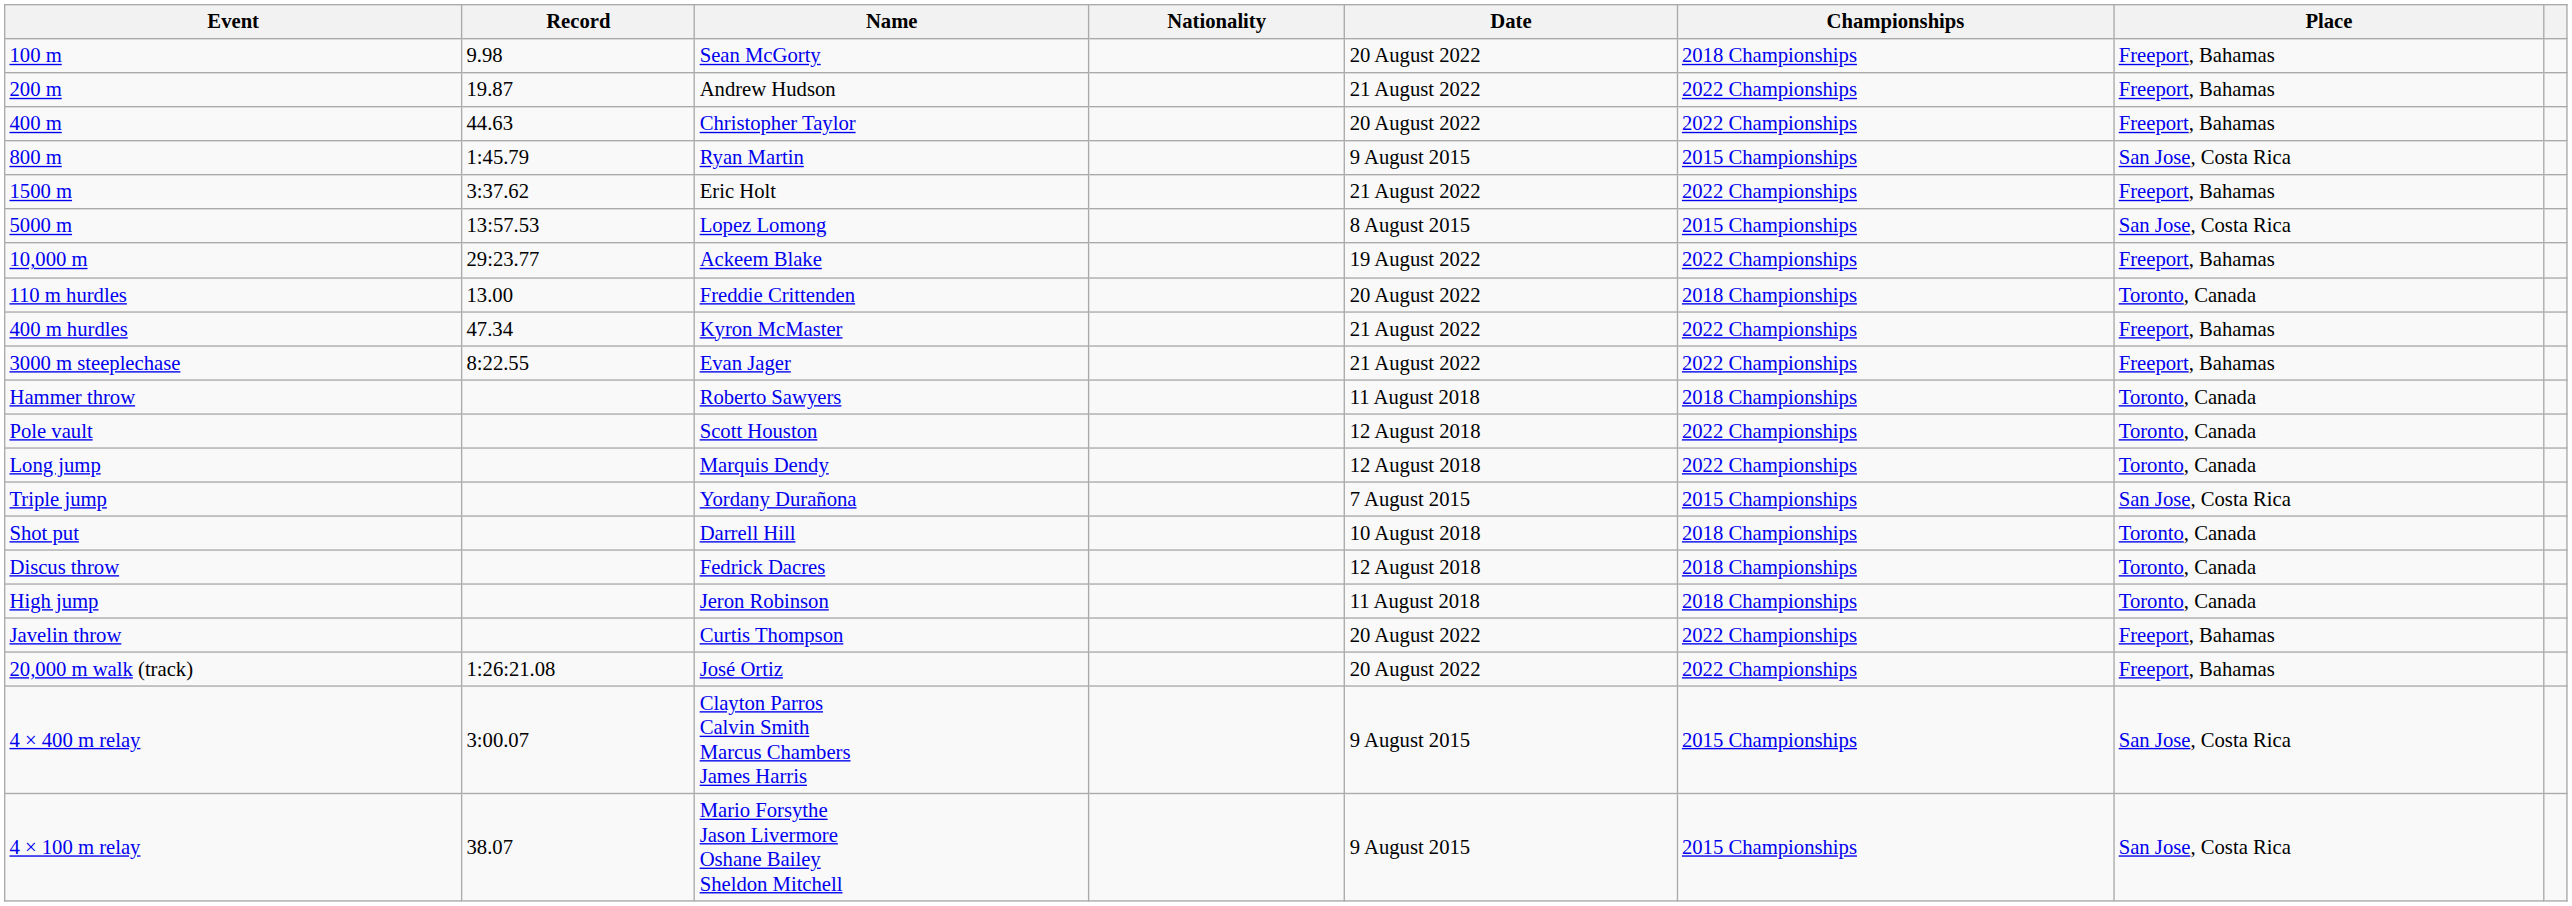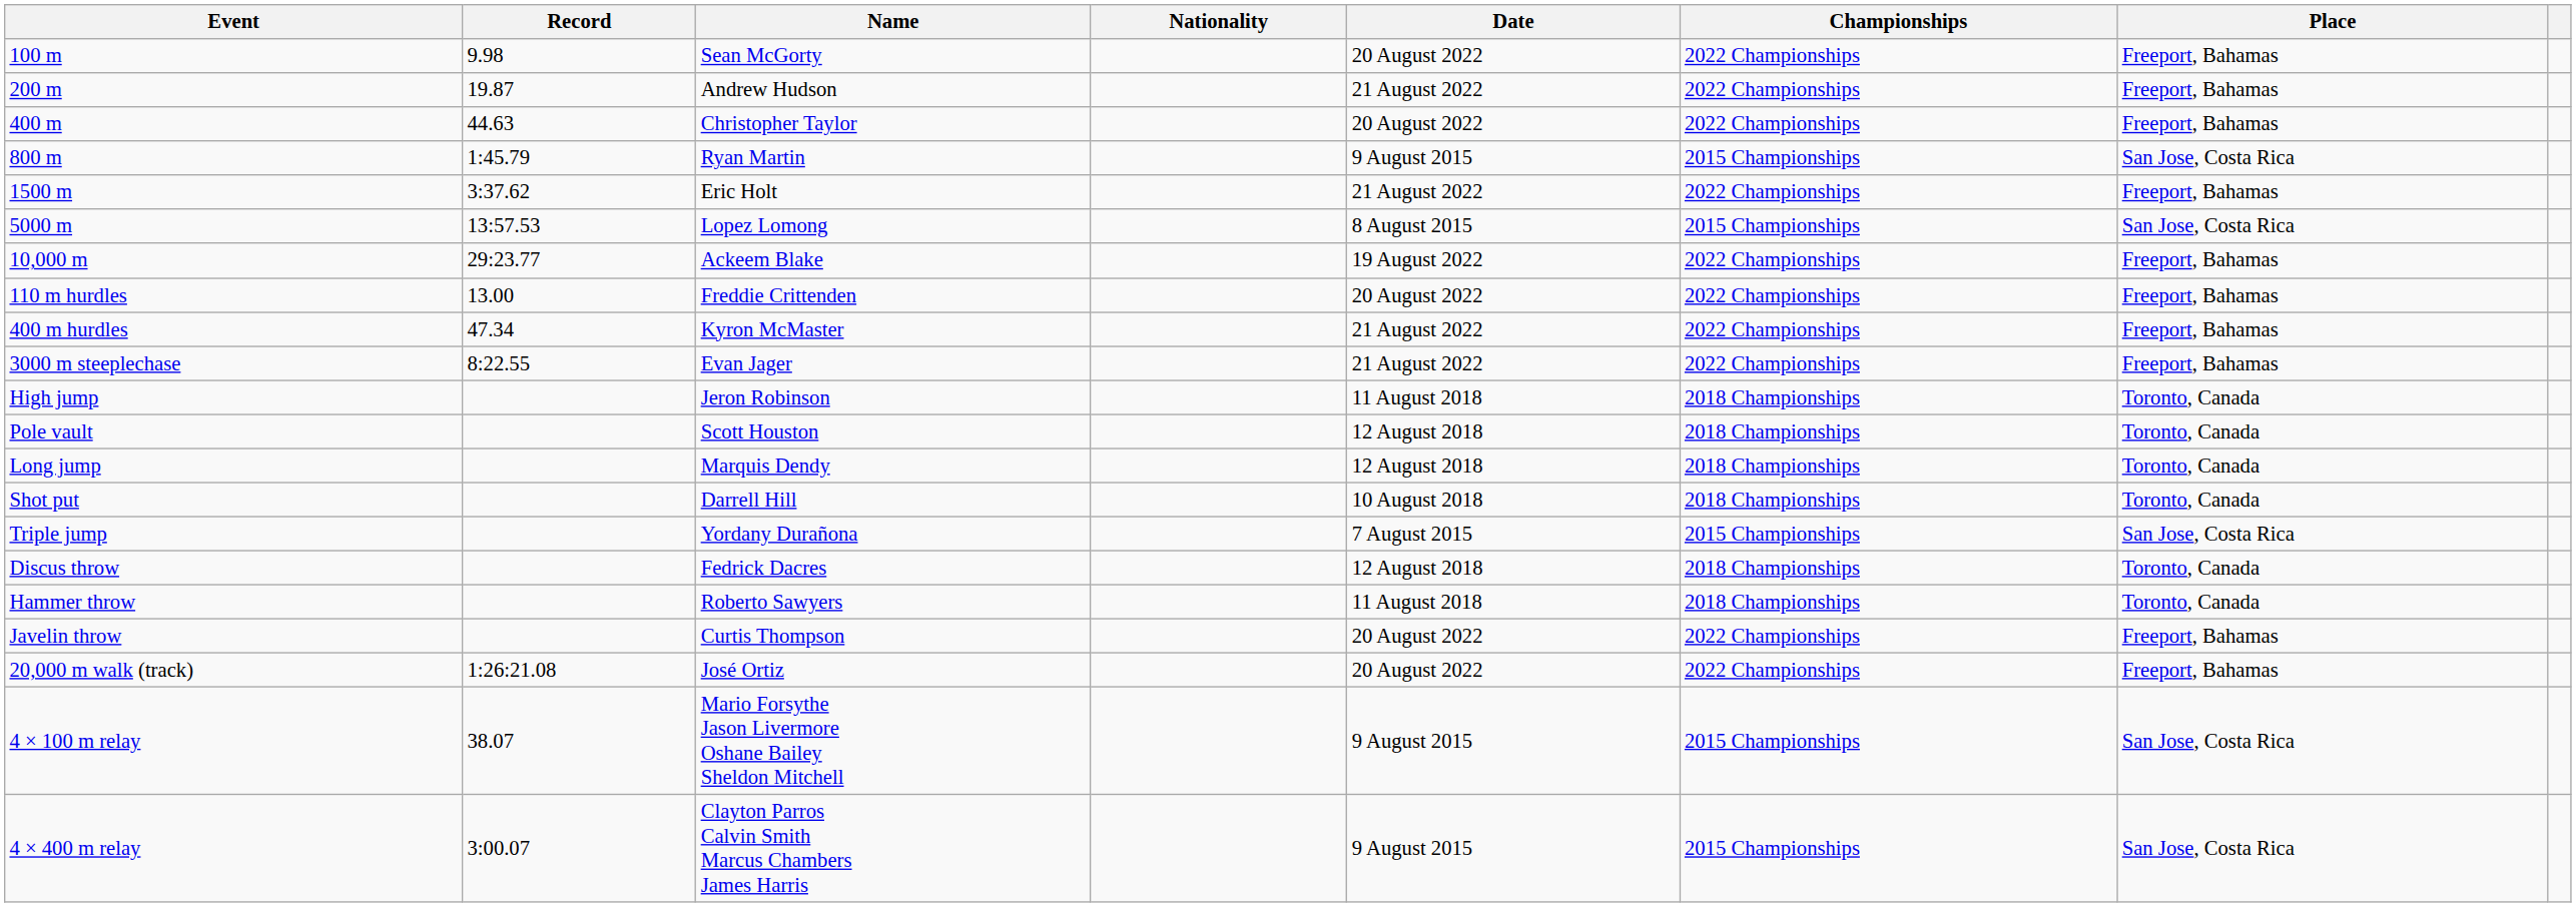100 m | Championships: 2018 Championships -> 2022 Championships
110 m hurdles | Championships: 2018 Championships -> 2022 Championships
110 m hurdles | Place: Toronto, Canada -> Freeport, Bahamas
rows swapped: High jump <-> Hammer throw
Pole vault | Championships: 2022 Championships -> 2018 Championships
Long jump | Championships: 2022 Championships -> 2018 Championships
rows swapped: Triple jump <-> Shot put
rows swapped: 4 × 100 m relay <-> 4 × 400 m relay
